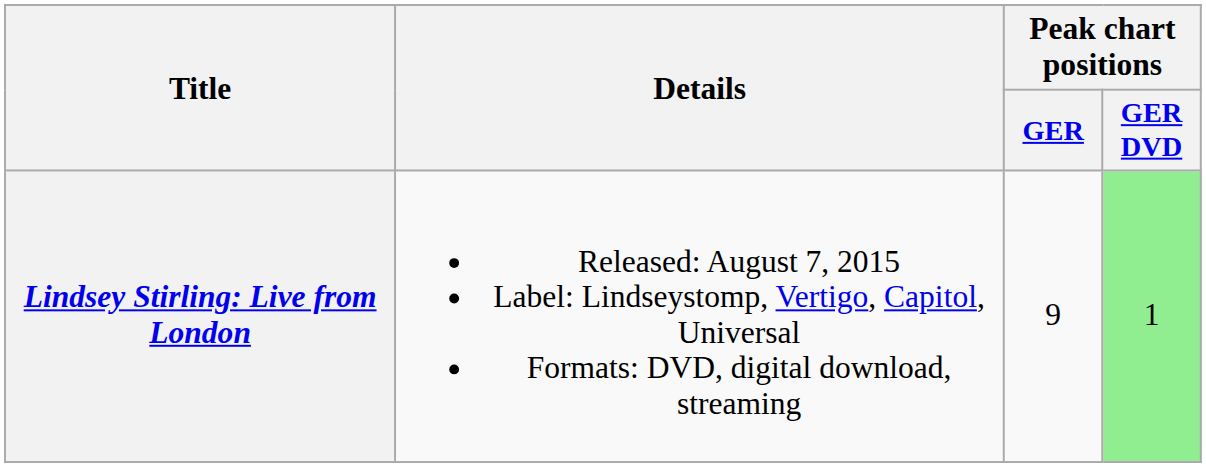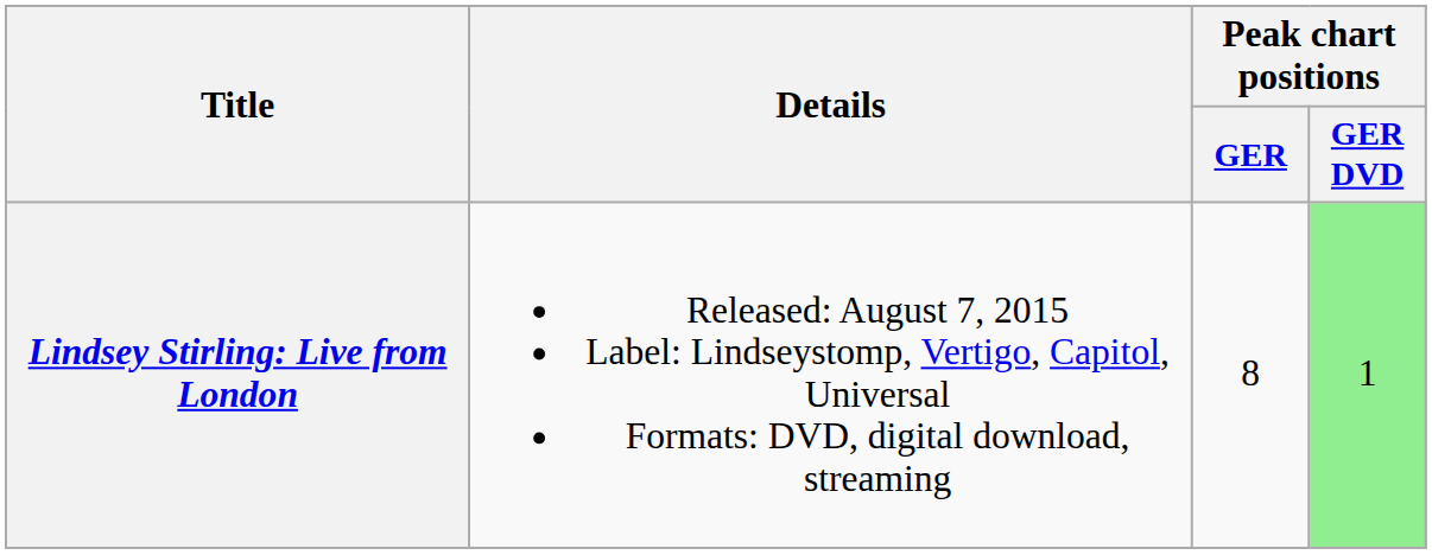Lindsey Stirling: Live from London | Peak chart positions / GER: 9 -> 8
